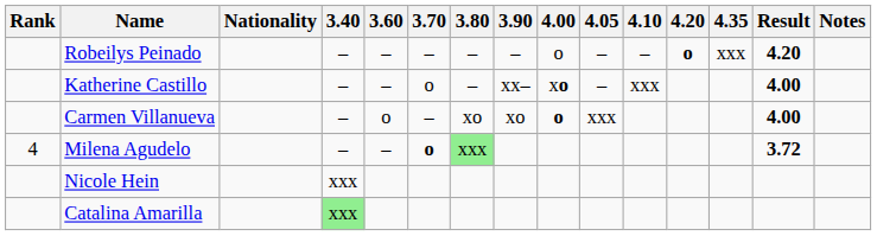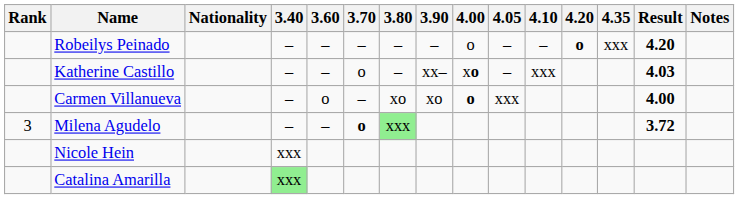Katherine Castillo | Result: 4.00 -> 4.03
Milena Agudelo | Rank: 4 -> 3
